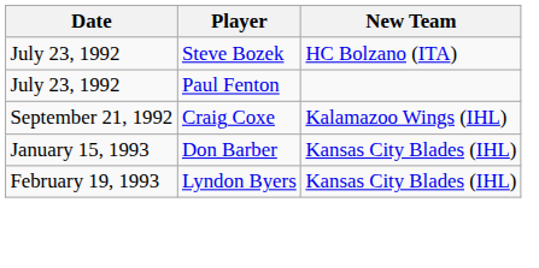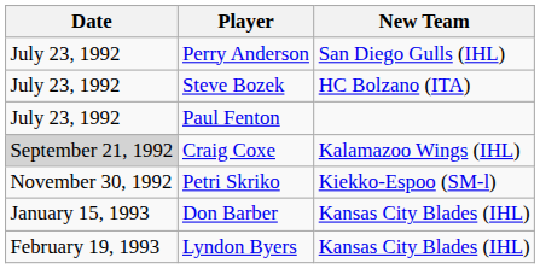+ row: July 23, 1992 | Perry Anderson | San Diego Gulls (IHL)
Craig Coxe | Date: no background -> lightgrey background
+ row: November 30, 1992 | Petri Skriko | Kiekko-Espoo (SM-l)
